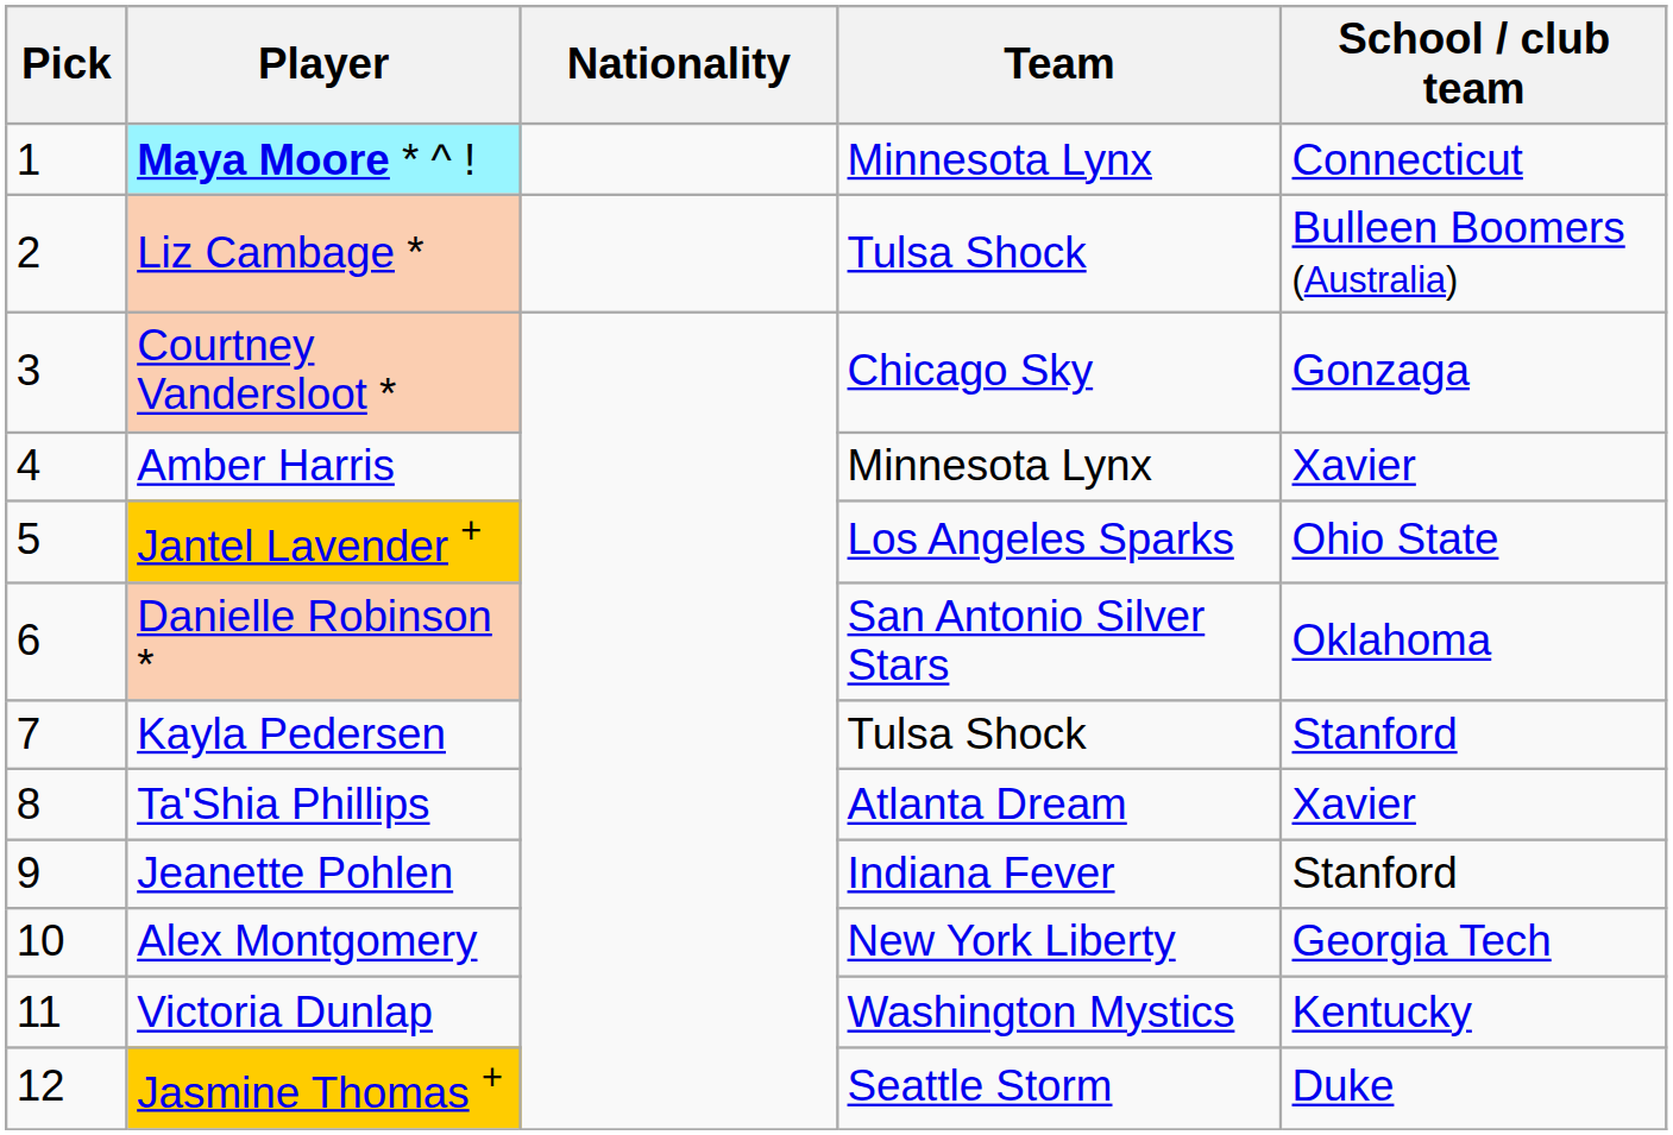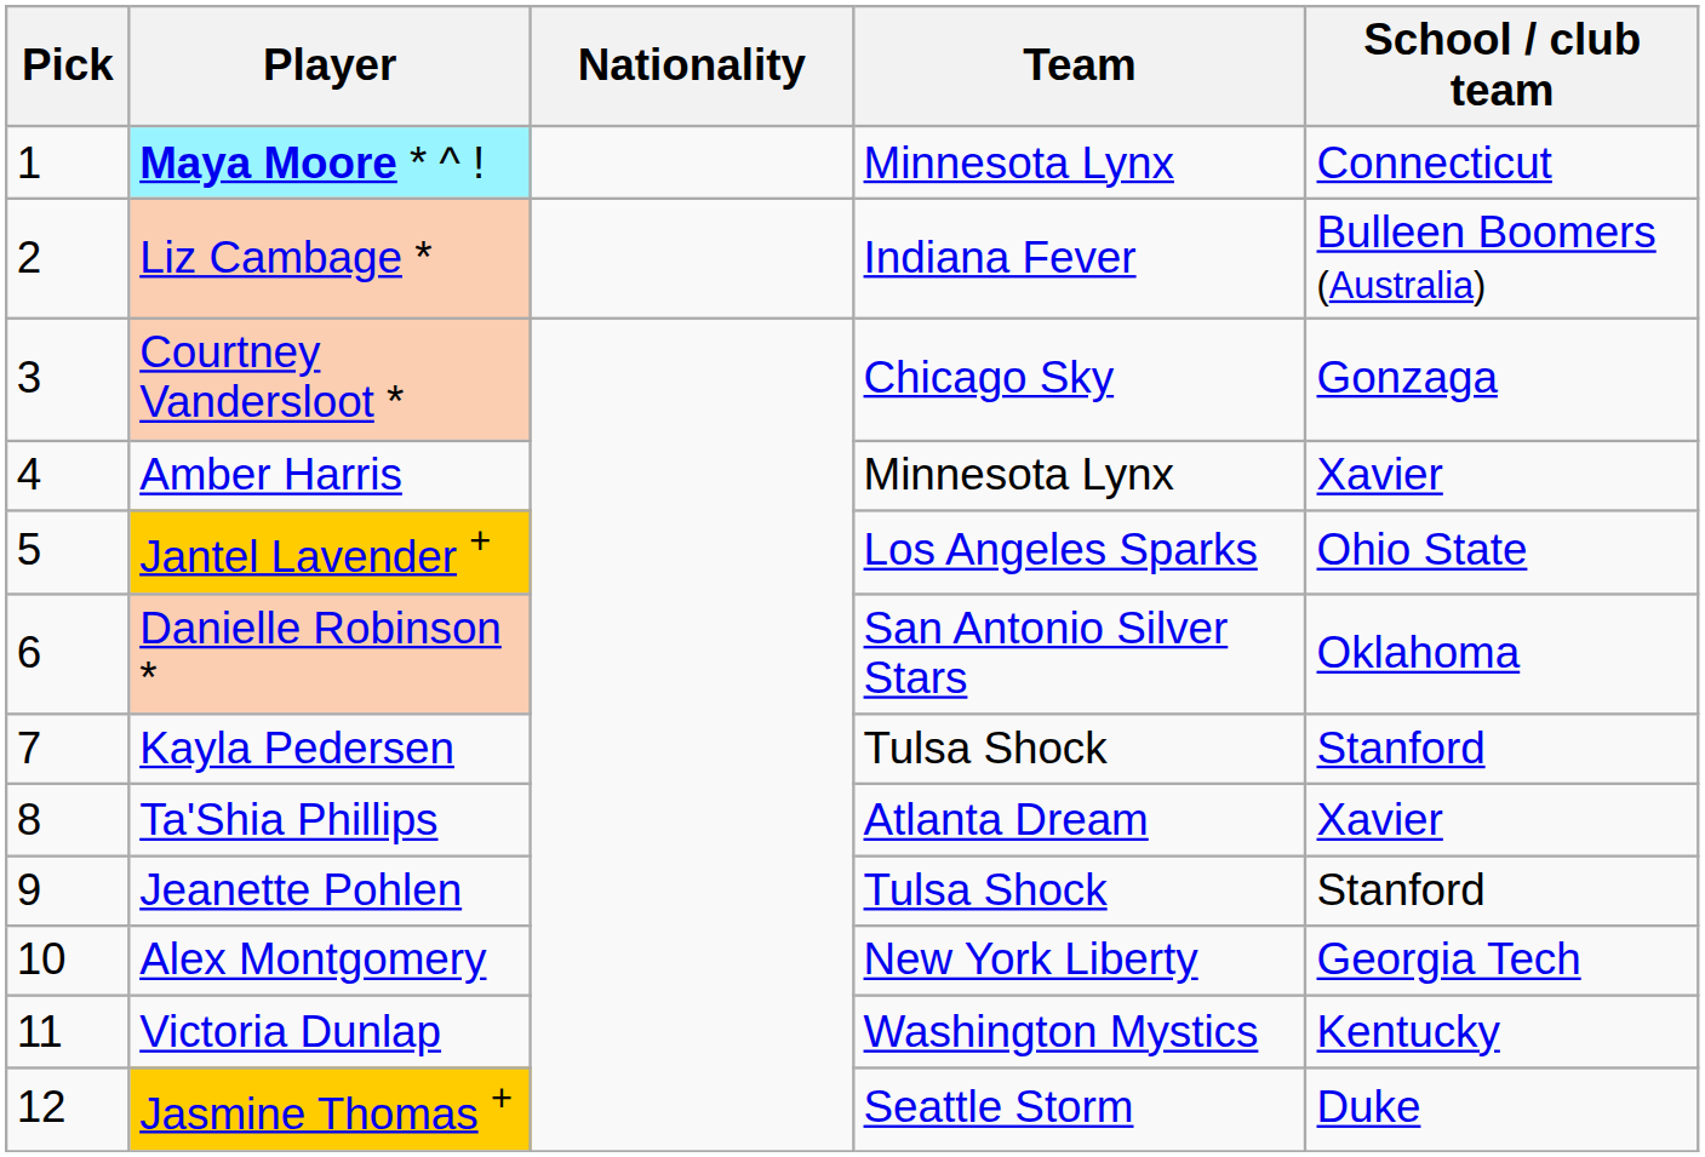Liz Cambage * | Team: Tulsa Shock -> Indiana Fever
Jeanette Pohlen | Team: Indiana Fever -> Tulsa Shock
